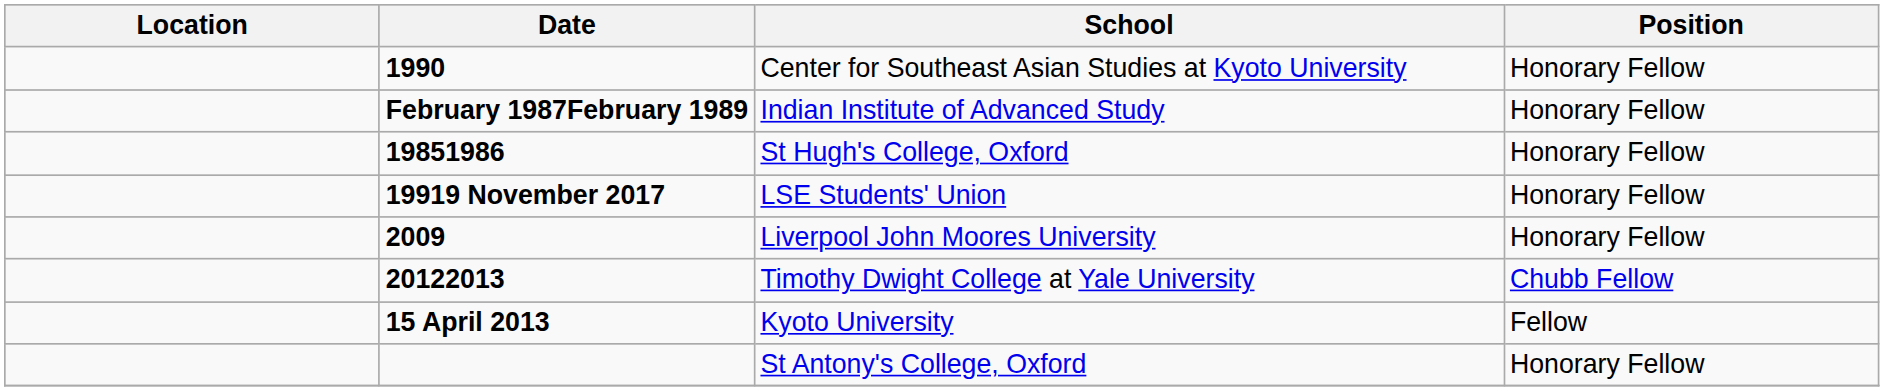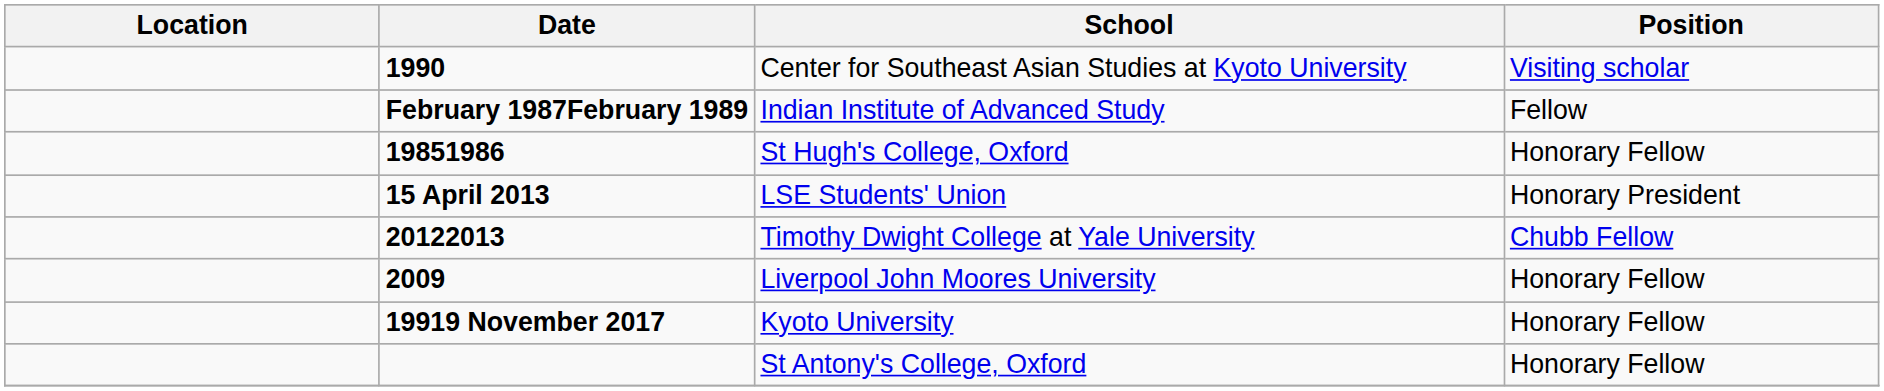Center for Southeast Asian Studies at Kyoto University | Position: Honorary Fellow -> Visiting scholar
Indian Institute of Advanced Study | Position: Honorary Fellow -> Fellow
LSE Students' Union | Date: 19919 November 2017 -> 15 April 2013
LSE Students' Union | Position: Honorary Fellow -> Honorary President
rows swapped: Liverpool John Moores University <-> Timothy Dwight College at Yale University
Kyoto University | Date: 15 April 2013 -> 19919 November 2017
Kyoto University | Position: Fellow -> Honorary Fellow
